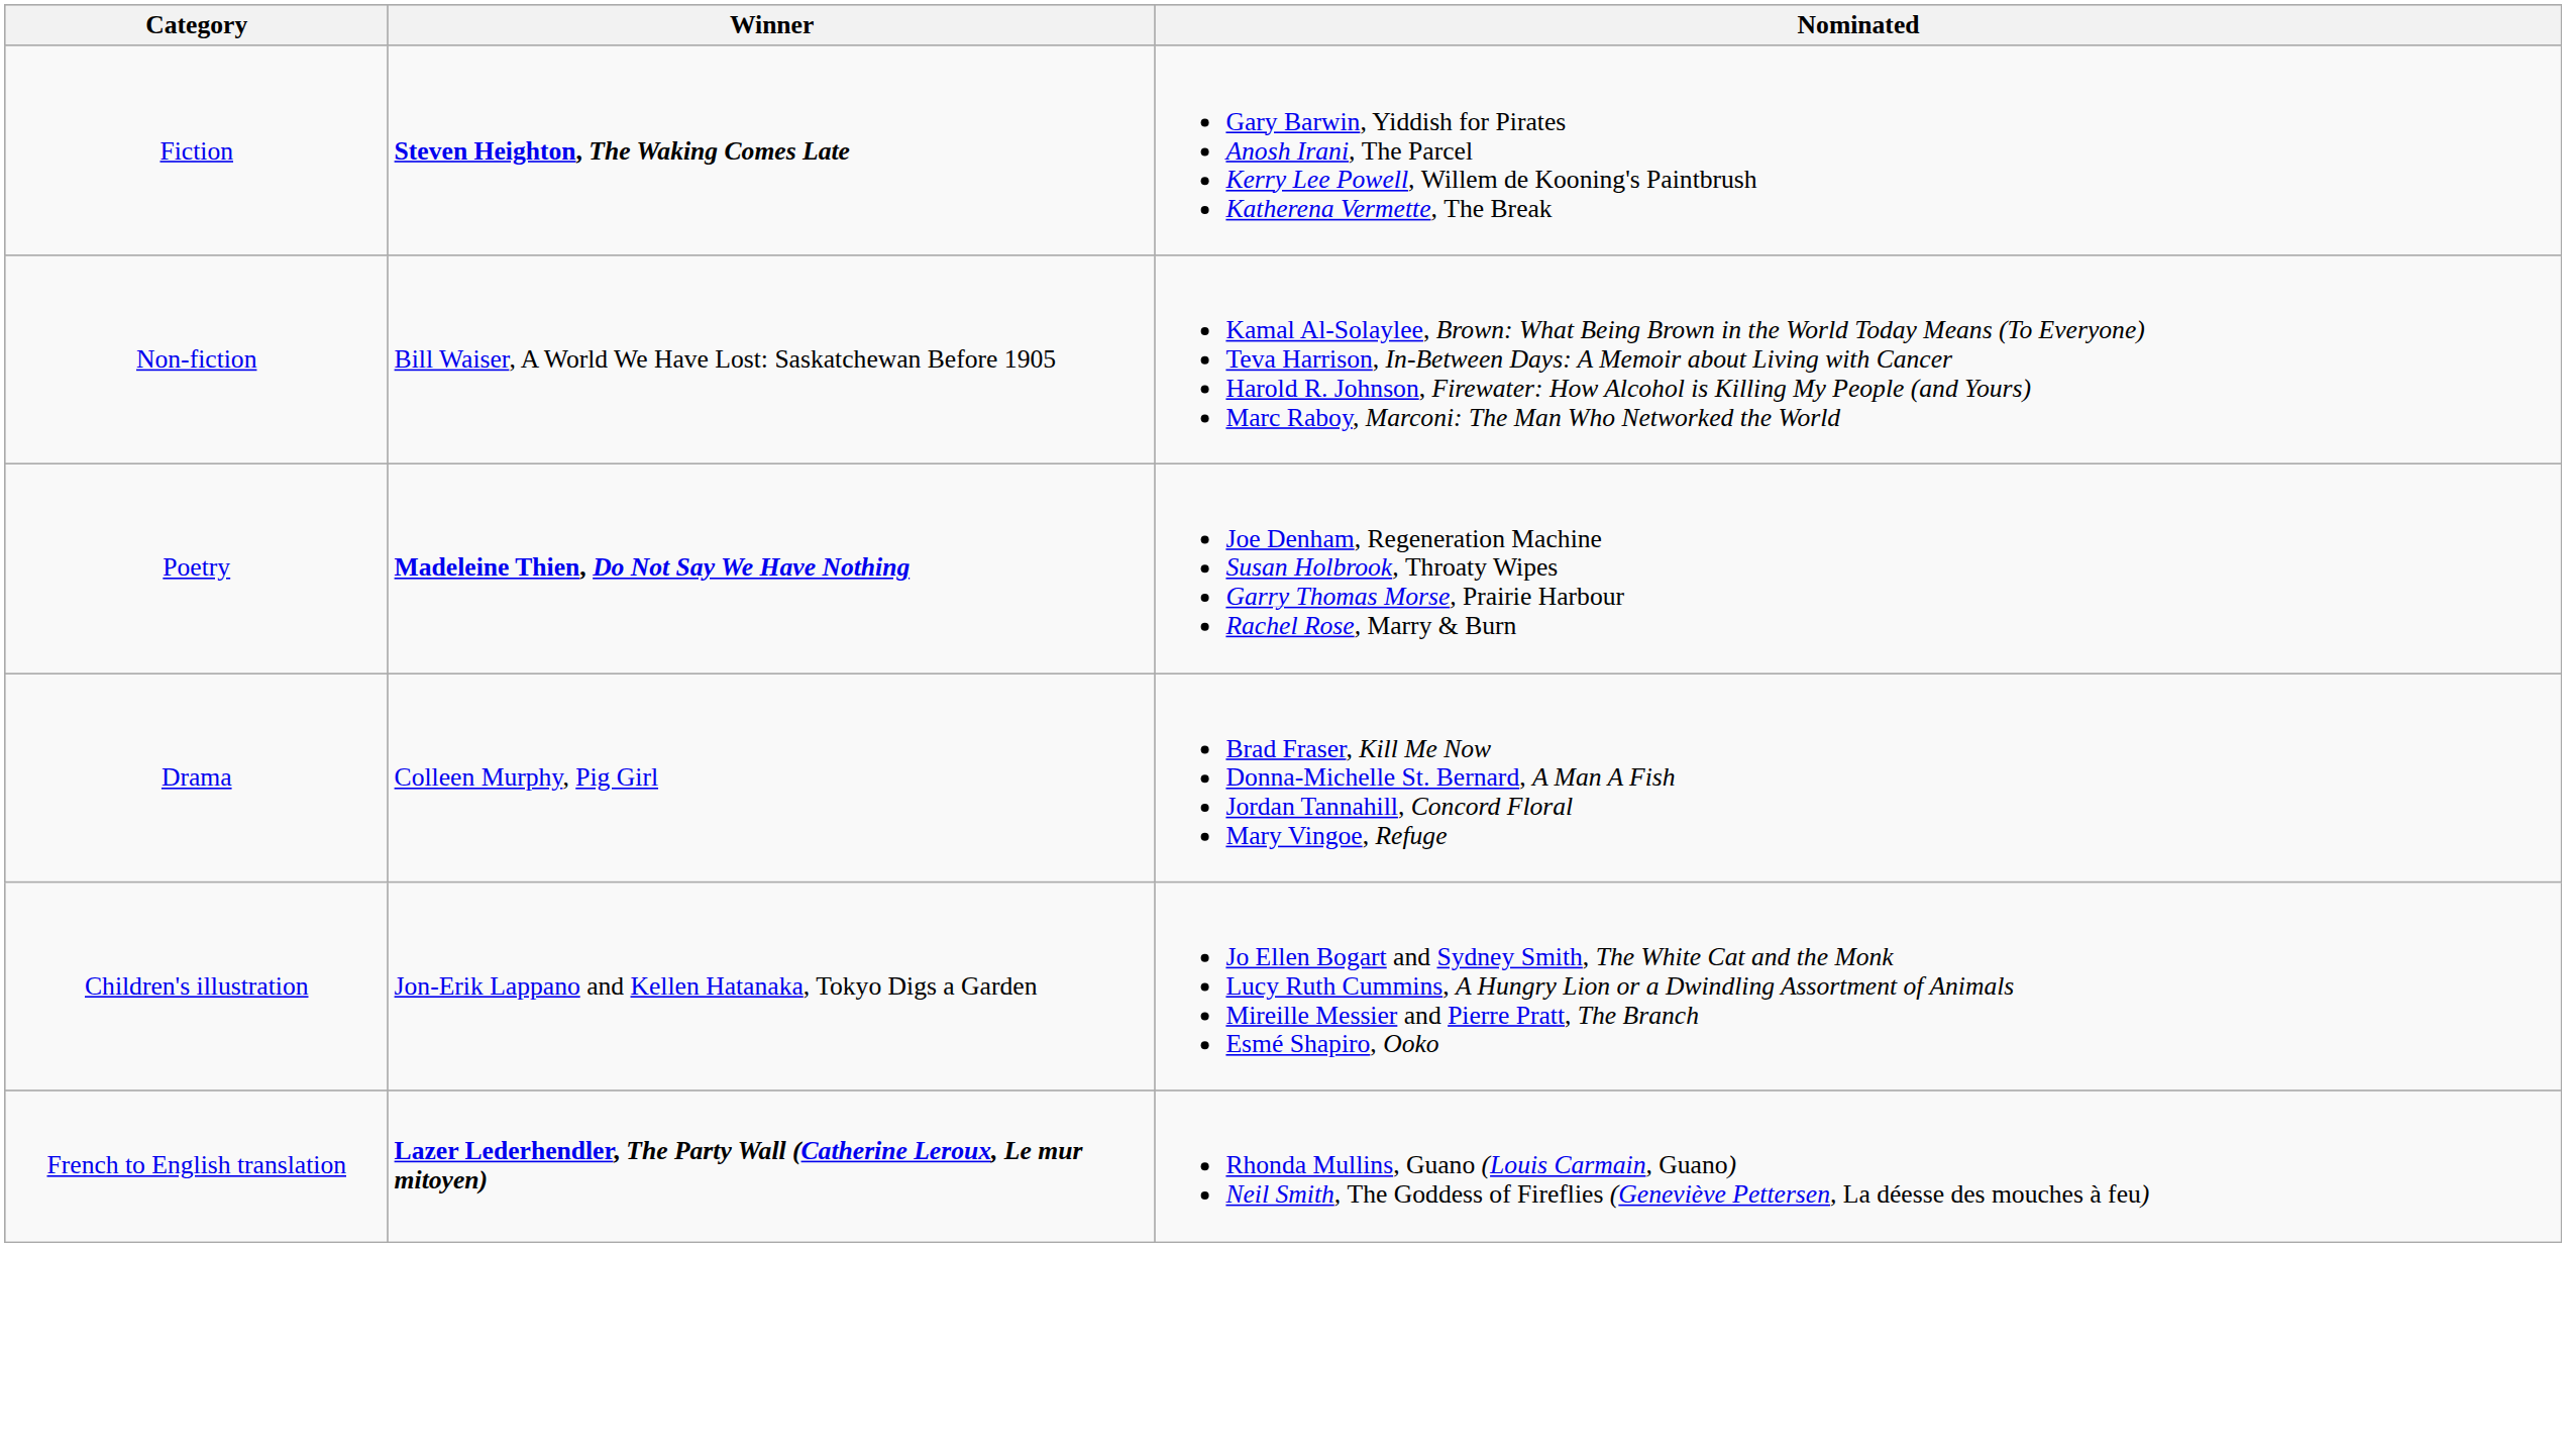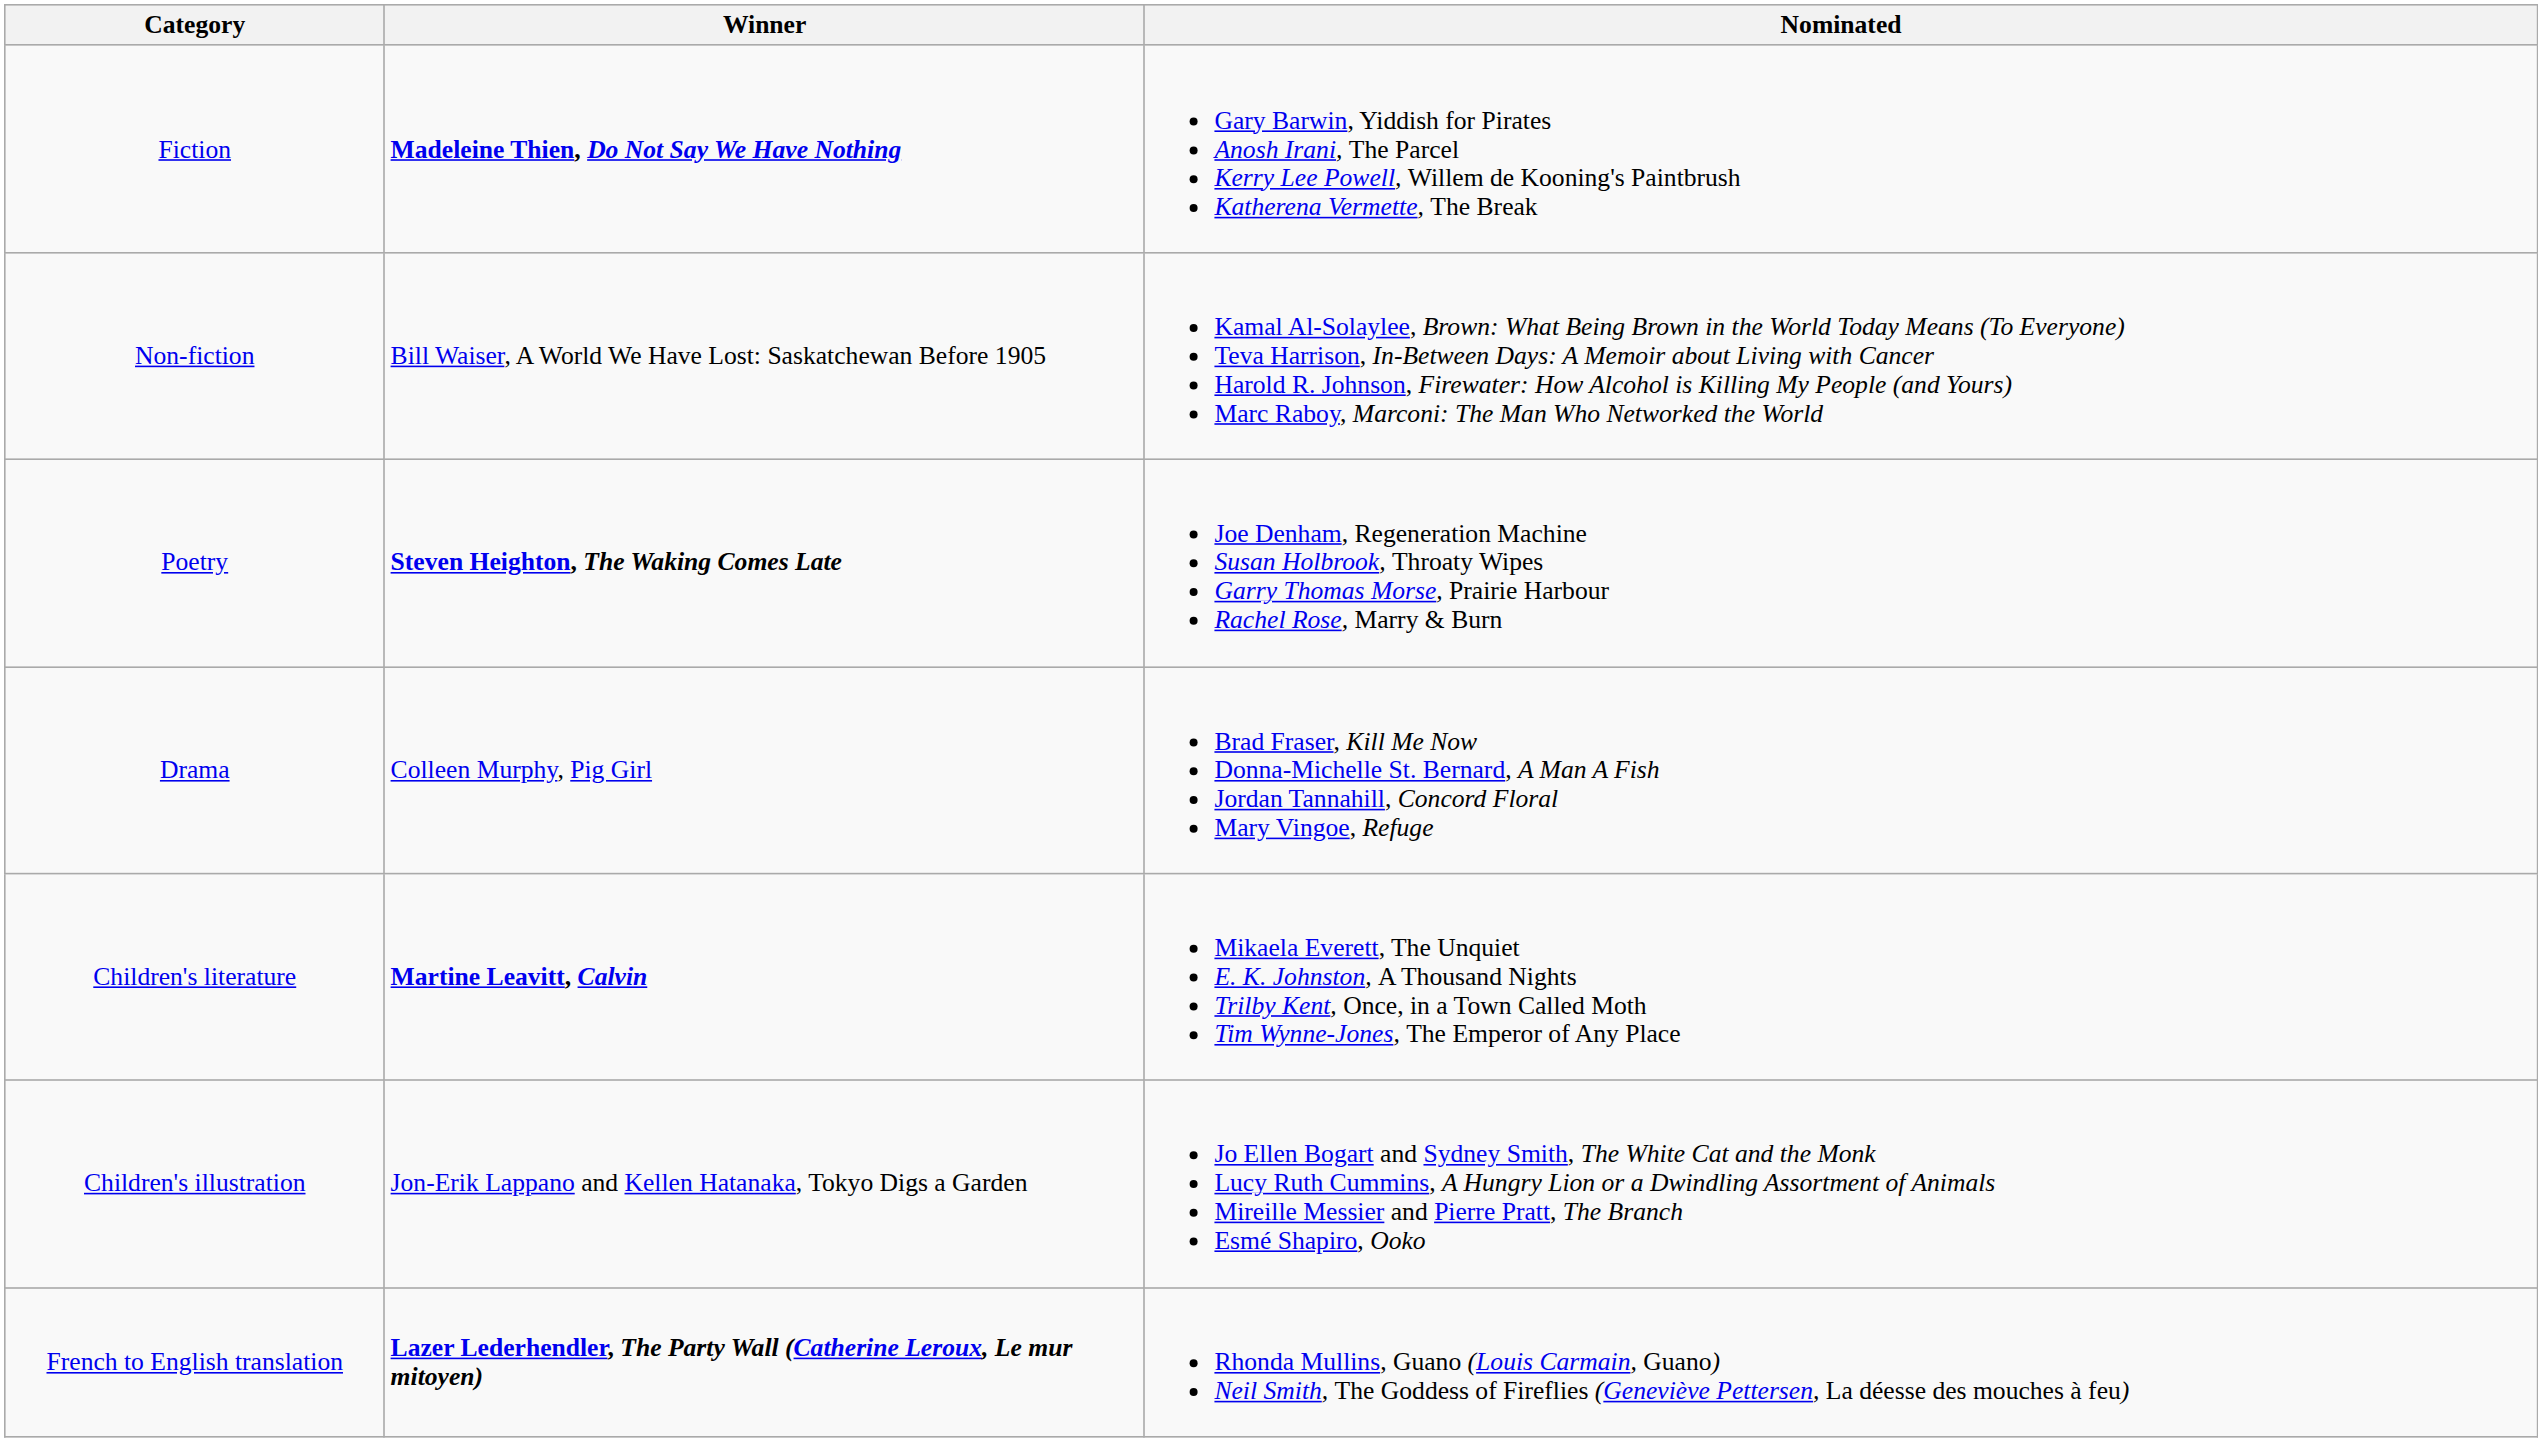Fiction | Winner: Steven Heighton, The Waking Comes Late -> Madeleine Thien, Do Not Say We Have Nothing
Poetry | Winner: Madeleine Thien, Do Not Say We Have Nothing -> Steven Heighton, The Waking Comes Late
+ row: Children's literature | Martine Leavitt, Calvin | Mikaela Everett, The Unquiet E. K. Johnston, A Thousand Nights Trilby Kent, Once, in a Town Called Moth Tim Wynne-Jones, The Emperor of Any Place
